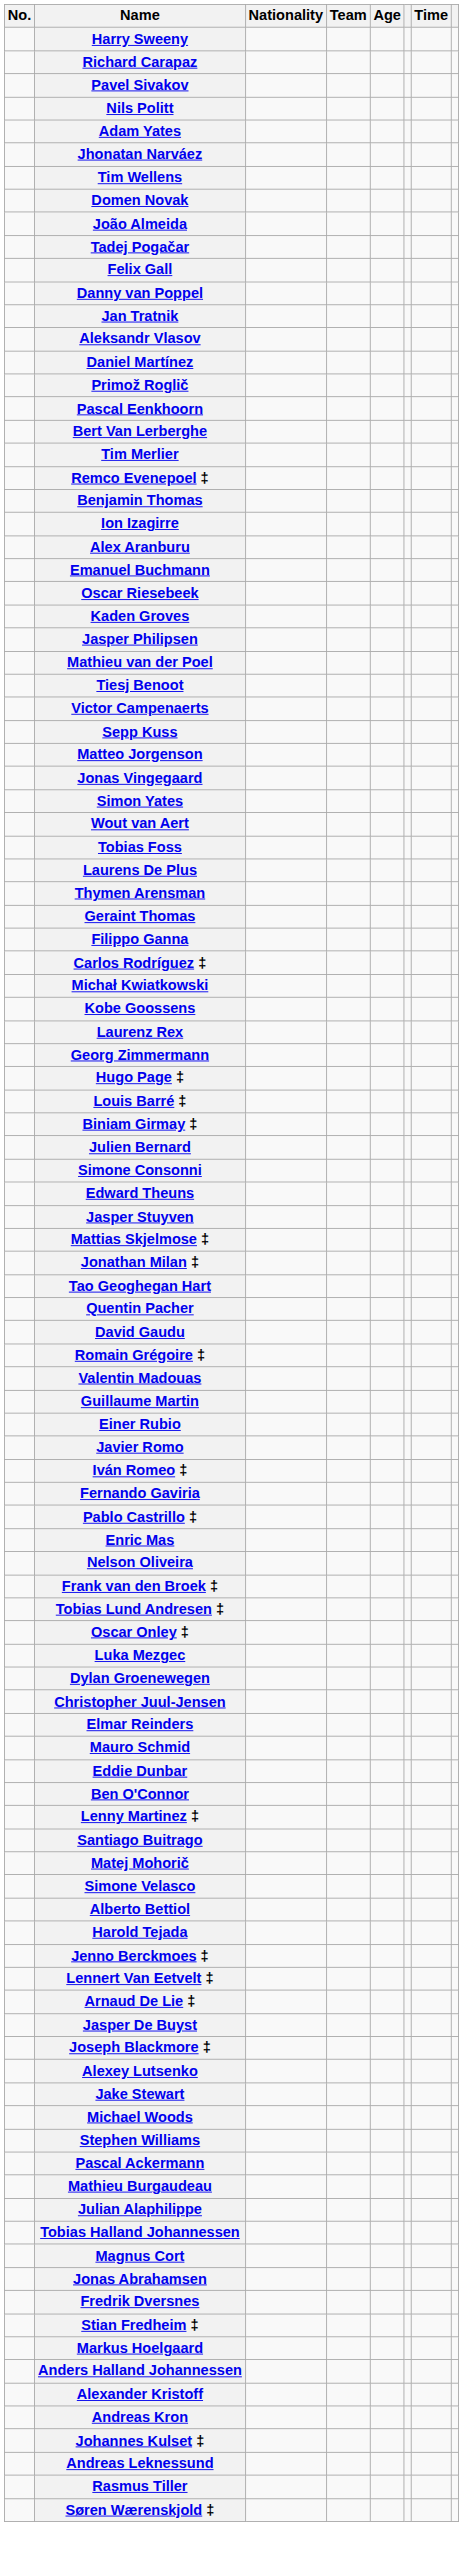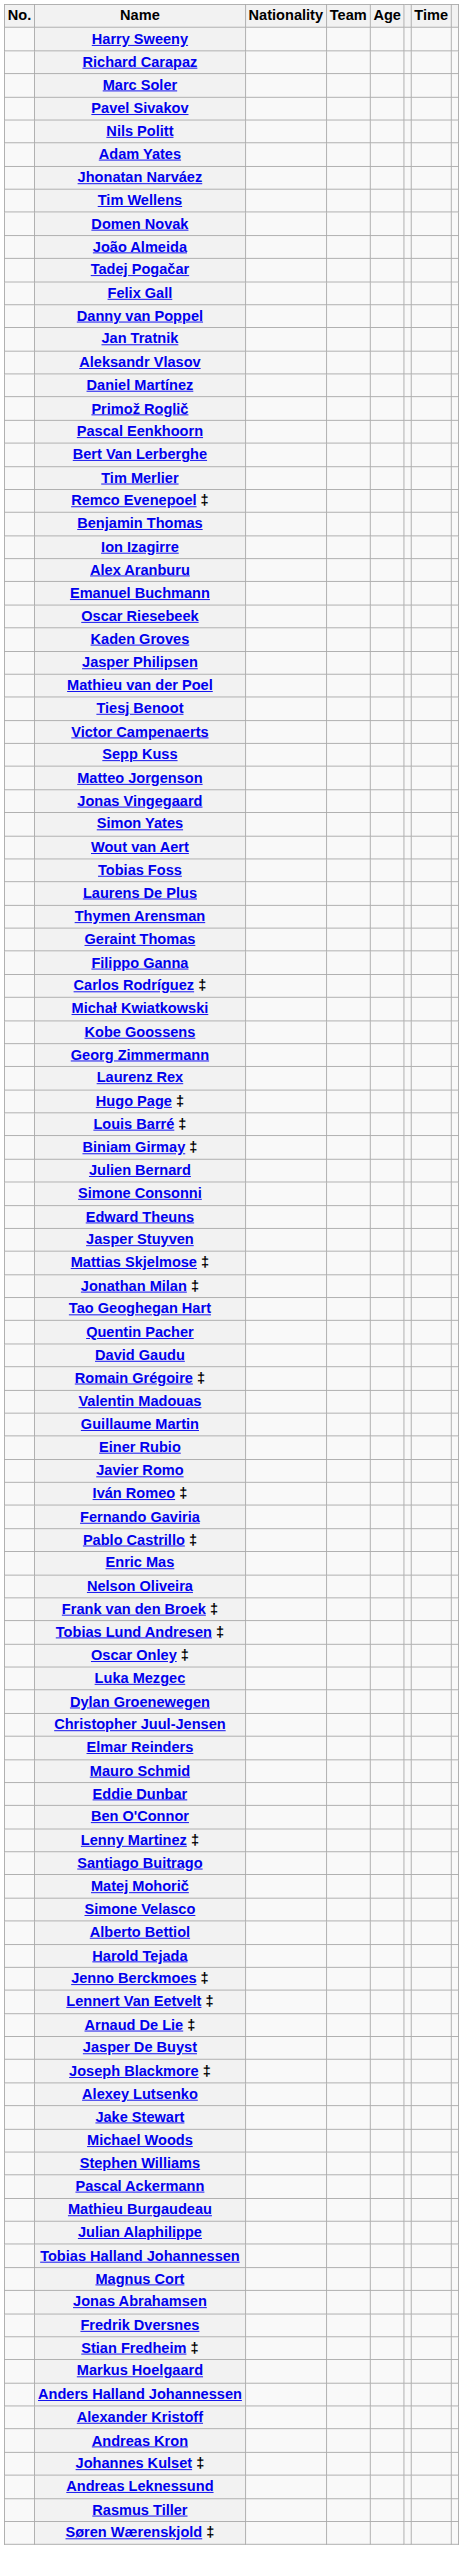+ row: Marc Soler
rows swapped: Georg Zimmermann <-> Laurenz Rex
